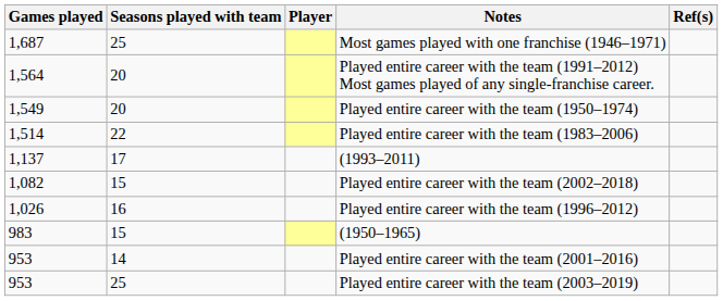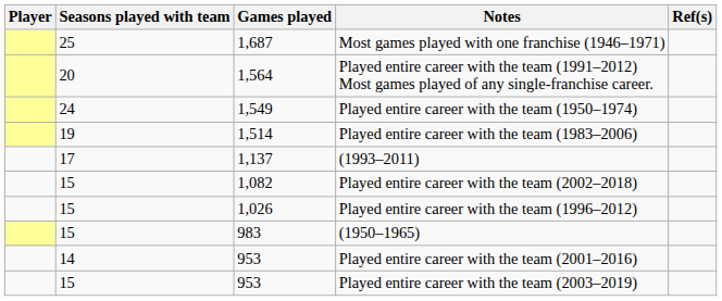columns swapped: Player <-> Games played
Played entire career with the team (1950–1974) | Seasons played with team: 20 -> 24
Played entire career with the team (1983–2006) | Seasons played with team: 22 -> 19
Played entire career with the team (1996–2012) | Seasons played with team: 16 -> 15
Played entire career with the team (2003–2019) | Seasons played with team: 25 -> 15
